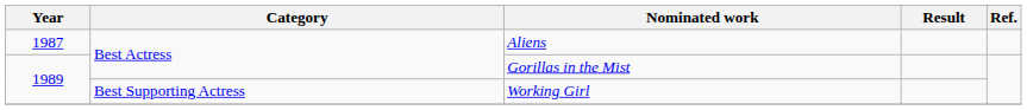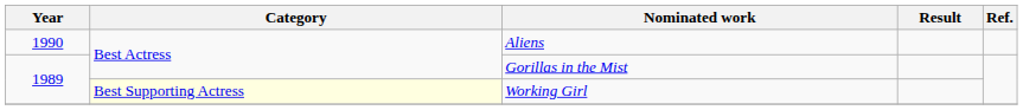Aliens | Year: 1987 -> 1990
Working Girl | Category: no background -> lightyellow background
